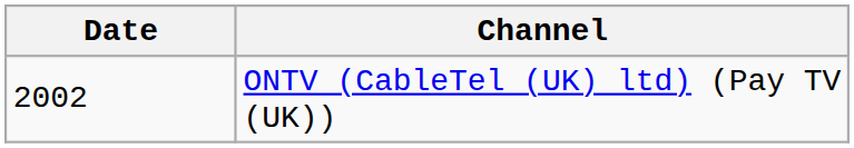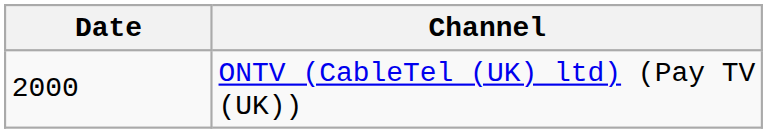ONTV (CableTel (UK) ltd) (Pay TV (UK)) | Date: 2002 -> 2000
